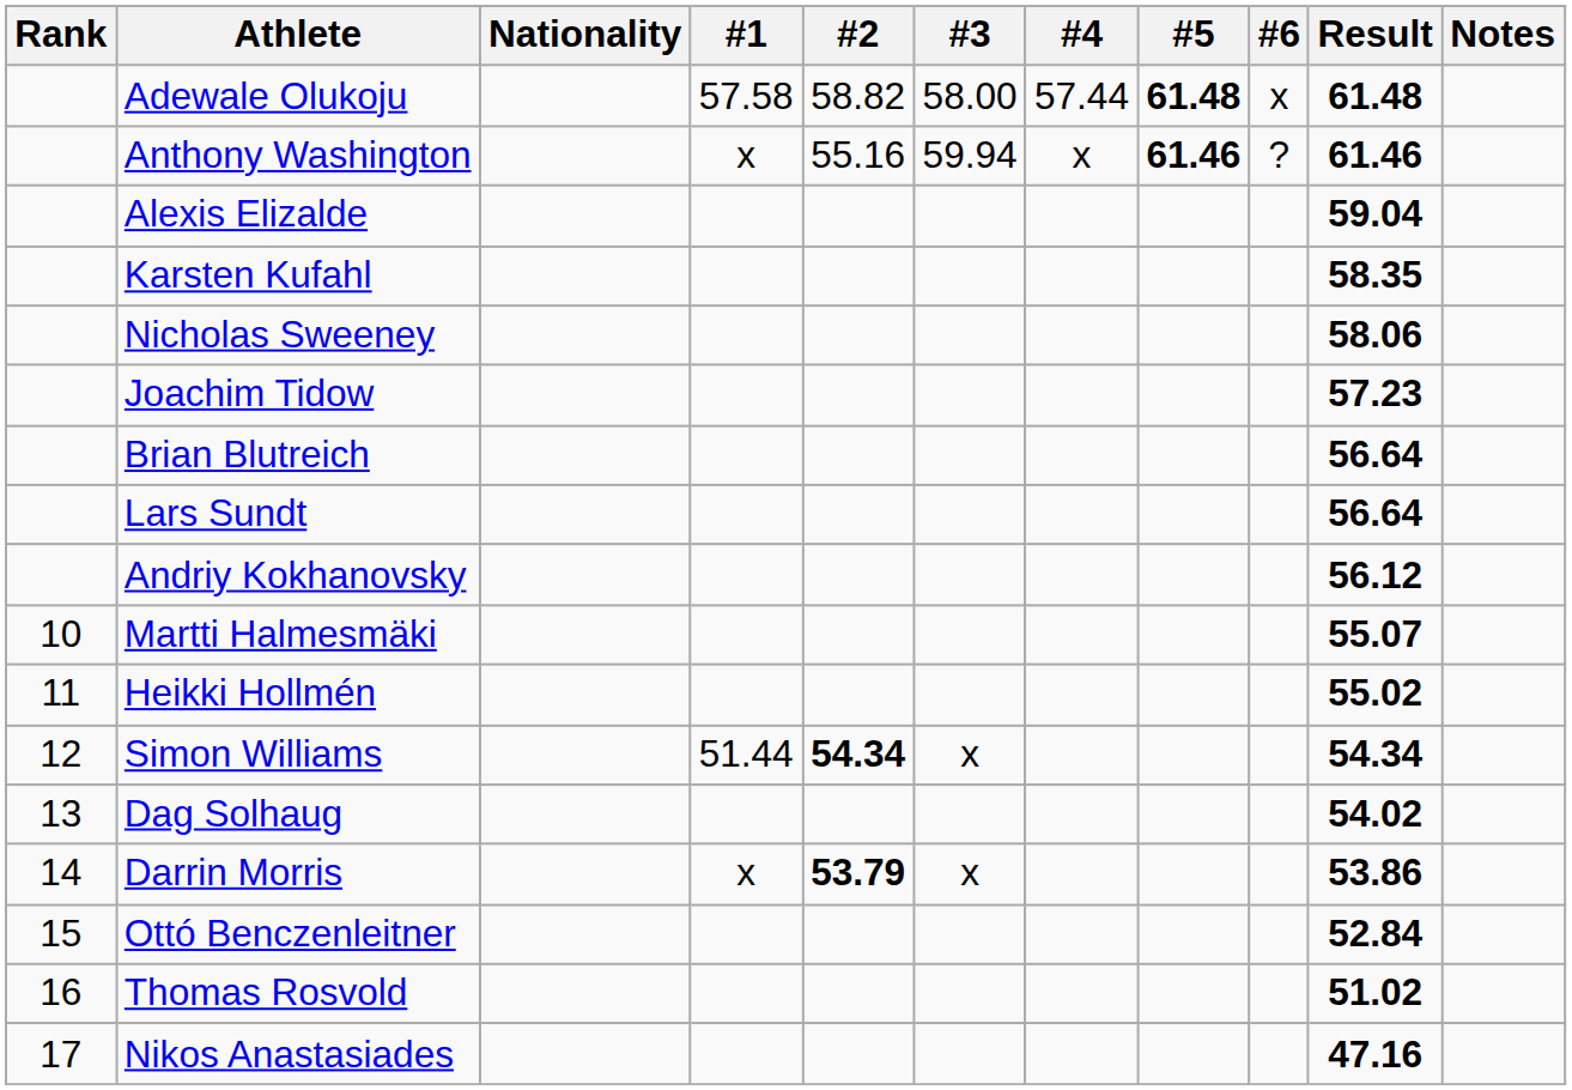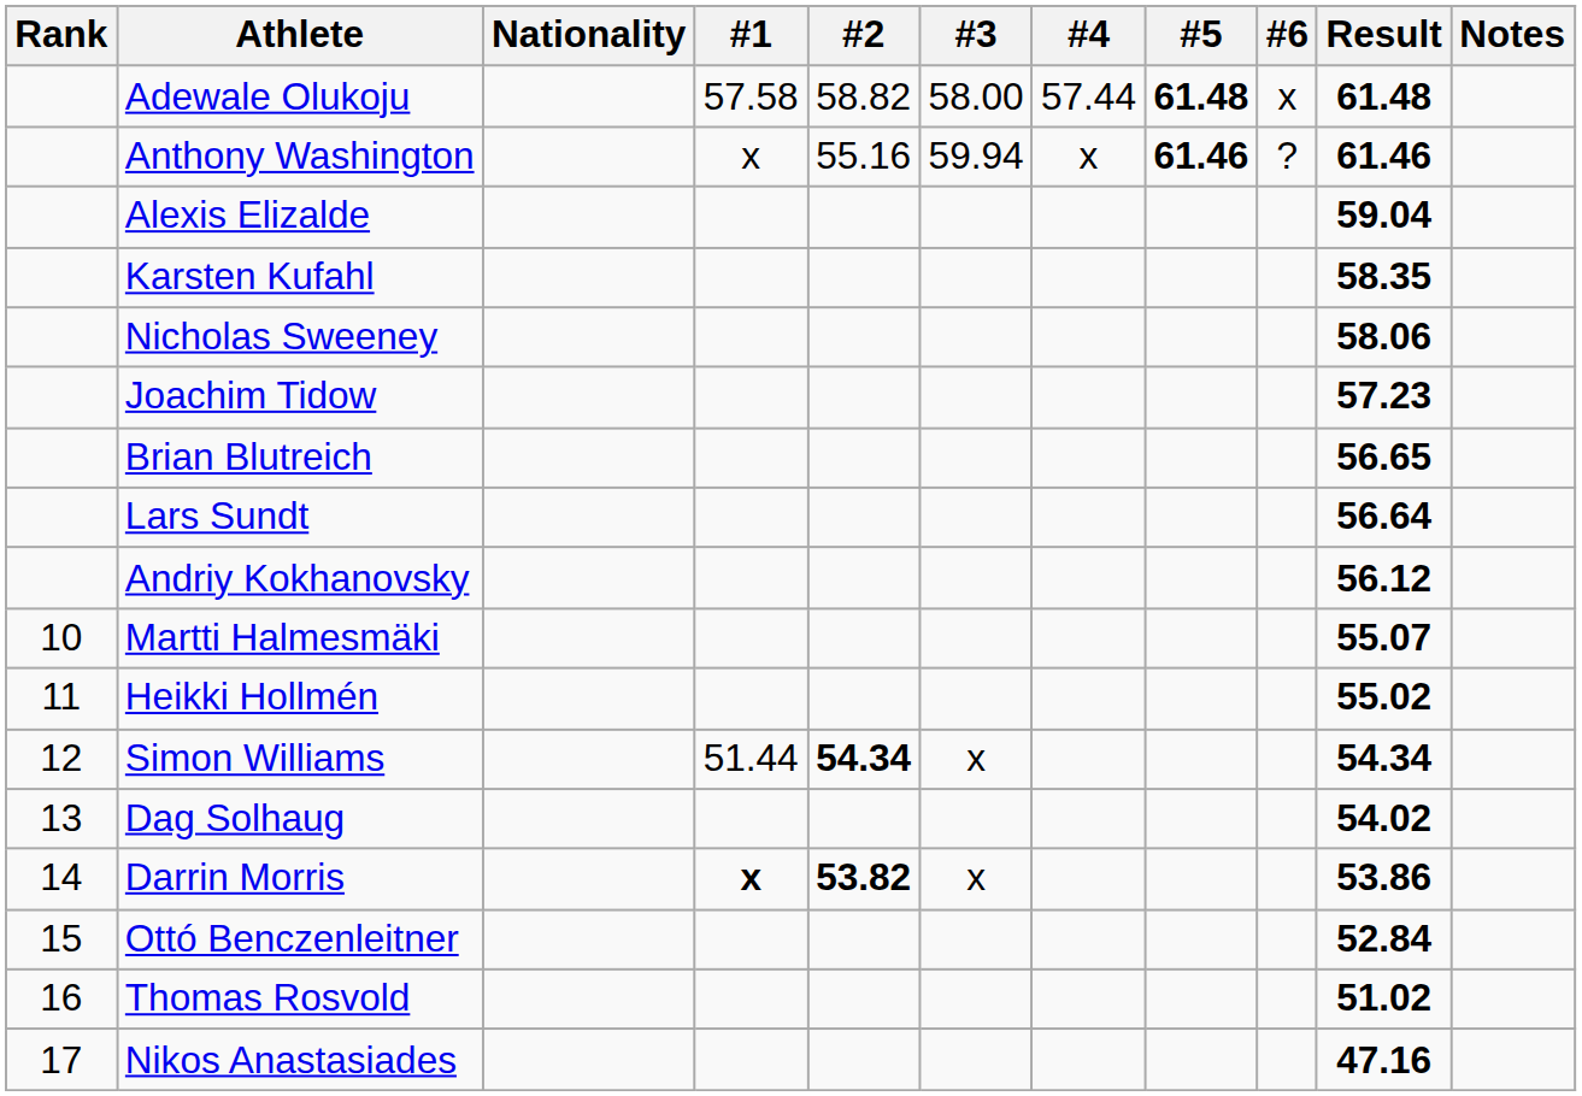Brian Blutreich | Result: 56.64 -> 56.65
Darrin Morris | #1: normal -> bold
Darrin Morris | #2: 53.79 -> 53.82
